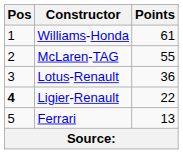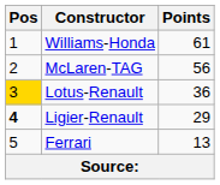McLaren-TAG | Points: 55 -> 56
Lotus-Renault | Pos: no background -> gold background
Ligier-Renault | Points: 22 -> 29
